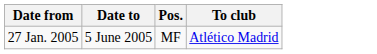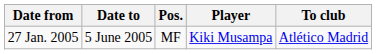+ column: Player | Kiki Musampa
